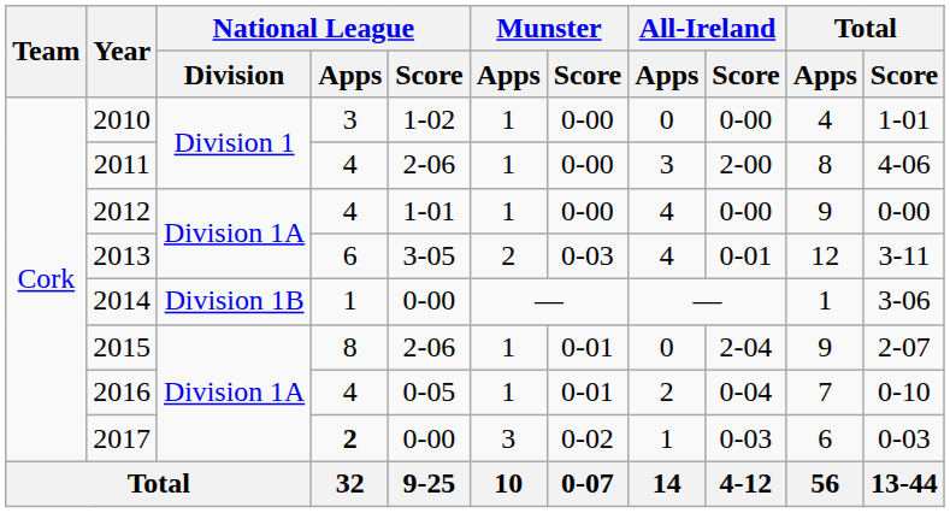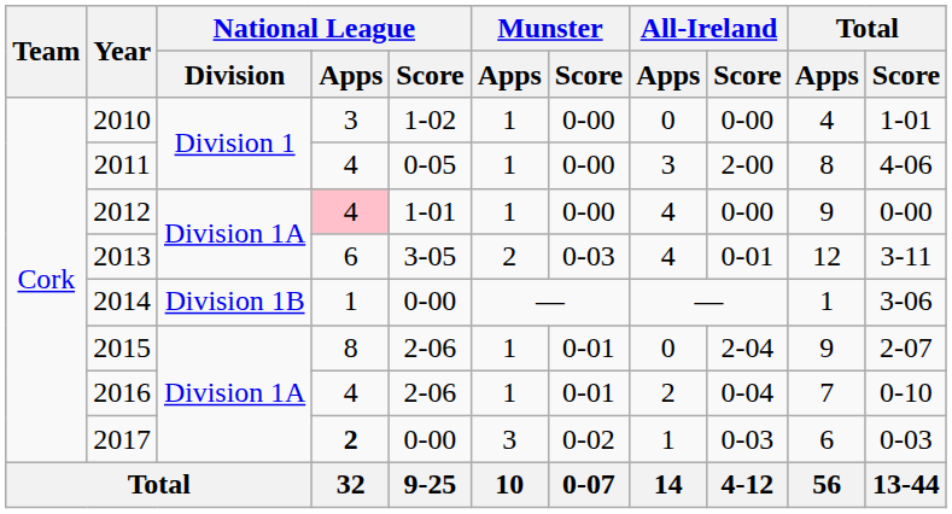2011 | National League / Score: 2-06 -> 0-05
2012 | National League / Apps: no background -> pink background
2016 | National League / Score: 0-05 -> 2-06
